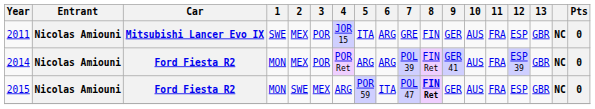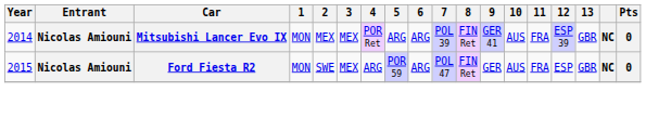- row: 2011 | Nicolas Amiouni | Mitsubishi Lancer Evo IX | SWE | MEX | POR | JOR 15 | ITA | ARG | GRE | FIN | GER | AUS | FRA | ESP | GBR | NC | 0
2014 | Car: Ford Fiesta R2 -> Mitsubishi Lancer Evo IX
2014 | 3: POR -> MEX
2015 | 6: ITA -> ARG
2015 | 8: bold -> normal
